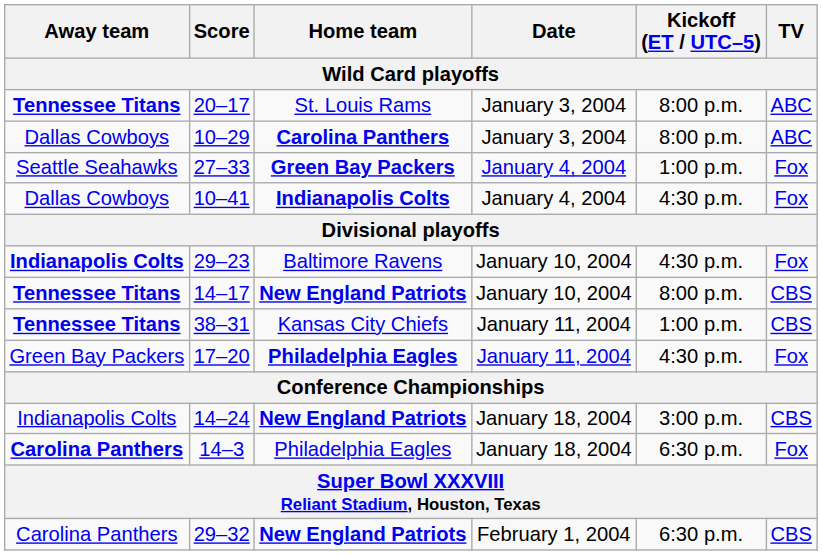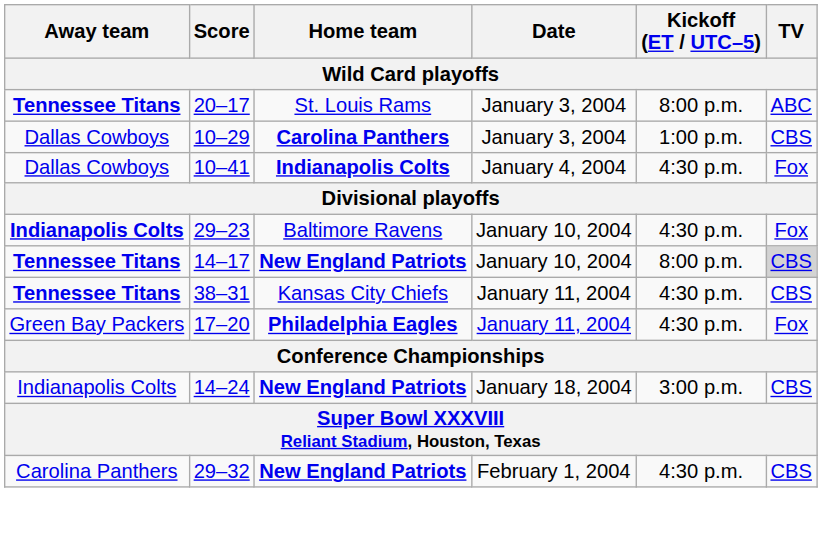10–29 | Kickoff (ET / UTC–5): 8:00 p.m. -> 1:00 p.m.
10–29 | TV: ABC -> CBS
- row: Seattle Seahawks | 27–33 | Green Bay Packers | January 4, 2004 | 1:00 p.m. | Fox
14–17 | TV: no background -> lightgrey background
38–31 | Kickoff (ET / UTC–5): 1:00 p.m. -> 4:30 p.m.
- row: Carolina Panthers | 14–3 | Philadelphia Eagles | January 18, 2004 | 6:30 p.m. | Fox
29–32 | Kickoff (ET / UTC–5): 6:30 p.m. -> 4:30 p.m.
